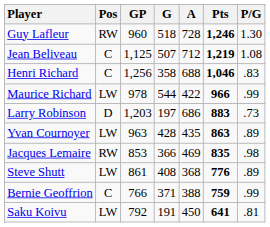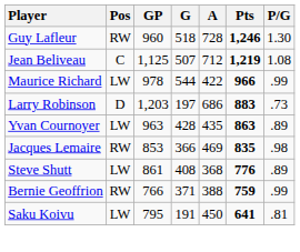- row: Henri Richard | C | 1,256 | 358 | 688 | 1,046 | .83
Bernie Geoffrion | Pos: C -> RW
Saku Koivu | GP: 792 -> 795
